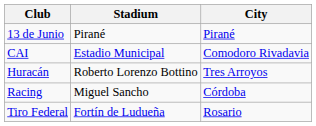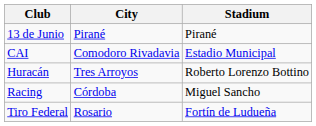columns swapped: City <-> Stadium
